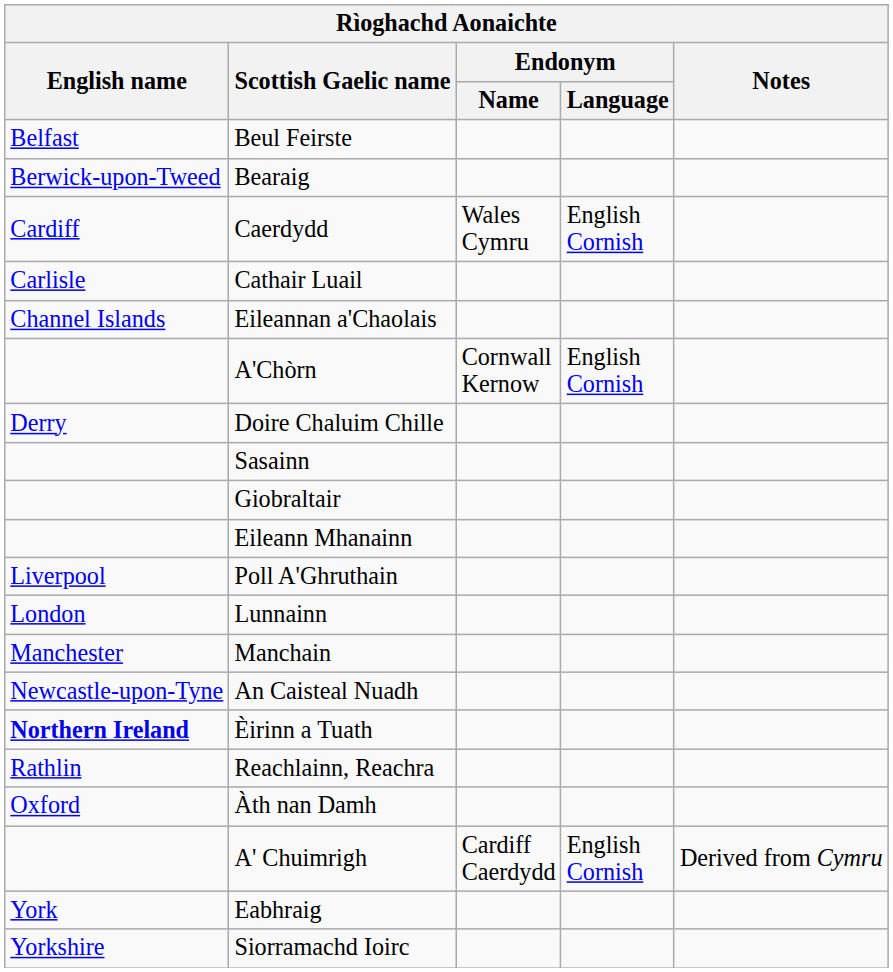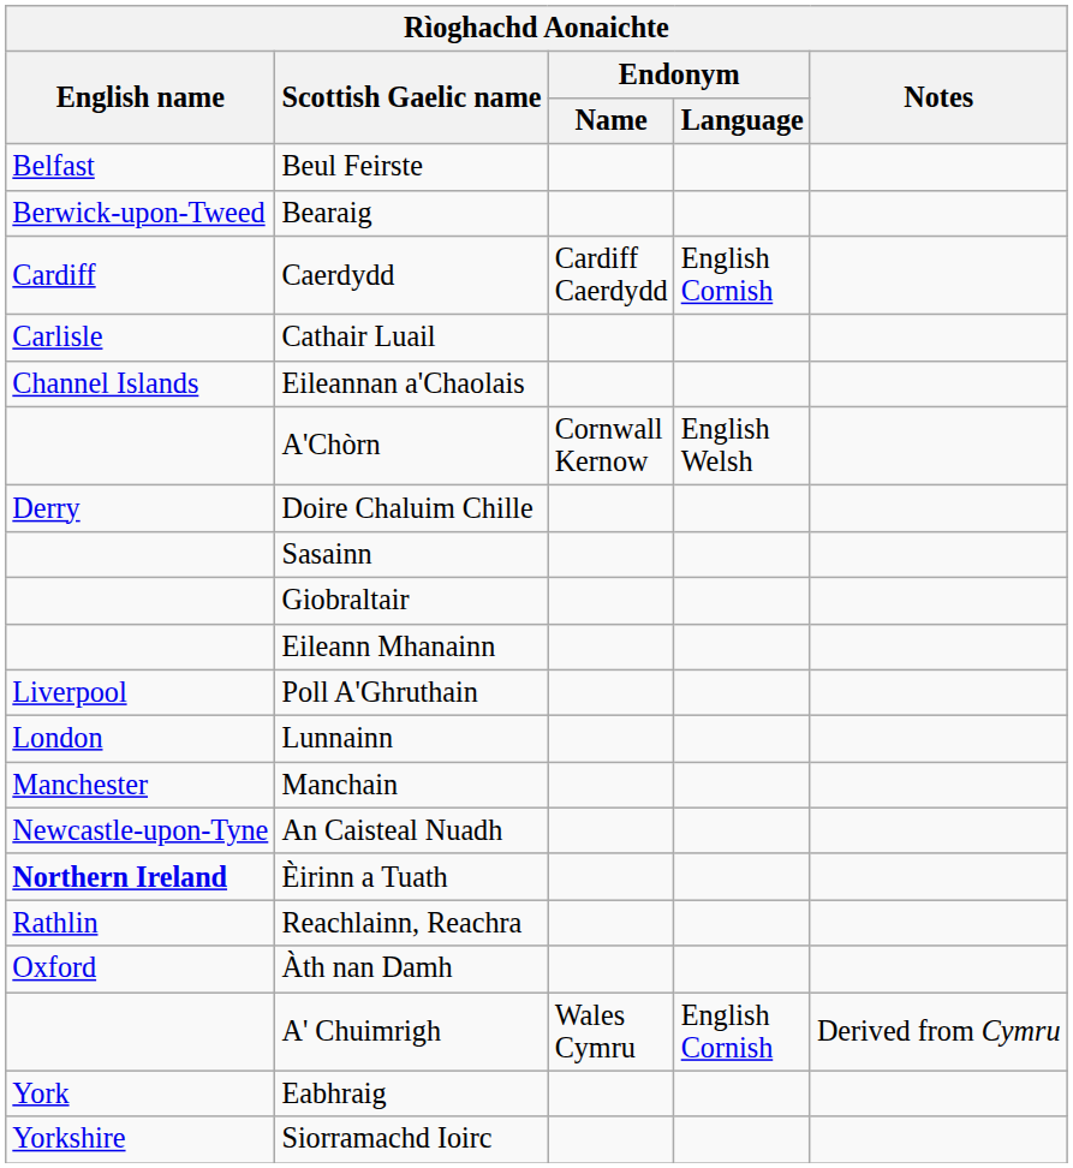Caerdydd | Endonym / Name: Wales Cymru -> Cardiff Caerdydd
A'Chòrn | Endonym / Language: English Cornish -> English Welsh
A' Chuimrigh | Endonym / Name: Cardiff Caerdydd -> Wales Cymru
